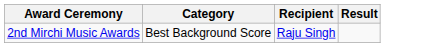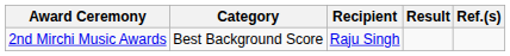+ column: Ref.(s)
